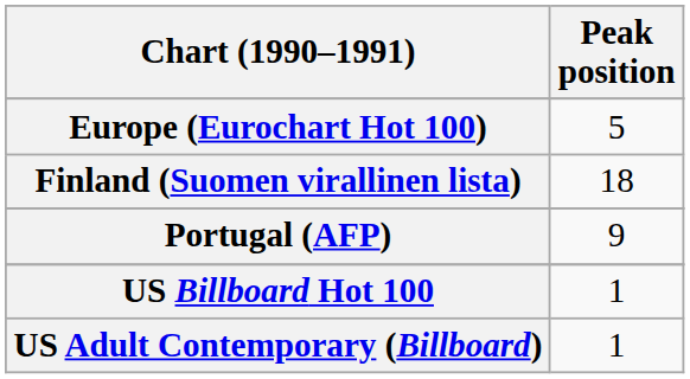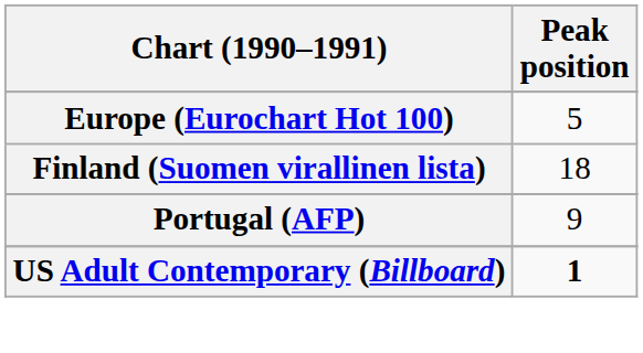- row: US Billboard Hot 100 | 1
US Adult Contemporary (Billboard) | Peak position: normal -> bold
